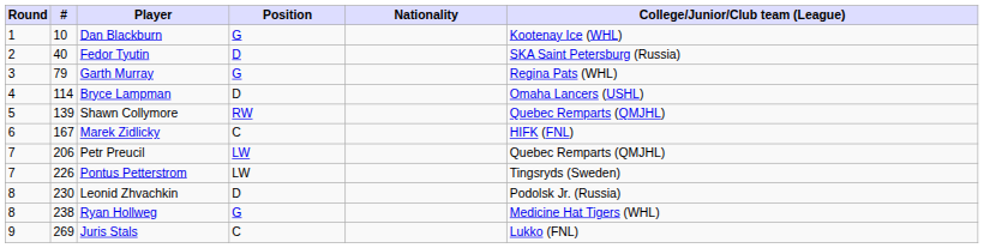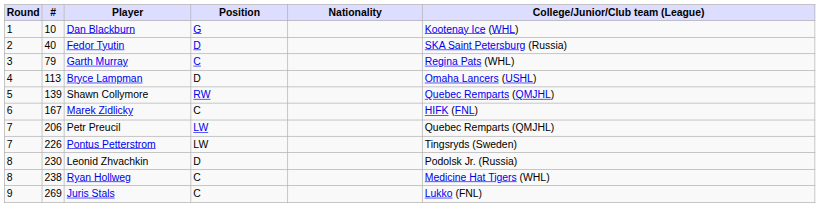Garth Murray | Position: G -> C
Bryce Lampman | #: 114 -> 113
Ryan Hollweg | Position: G -> C
